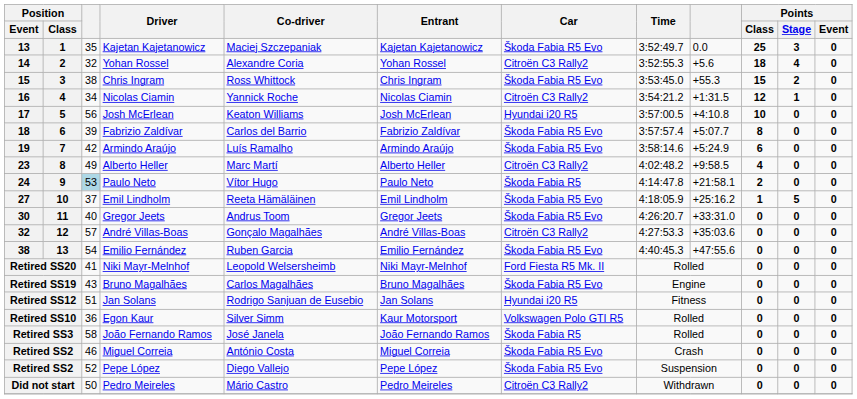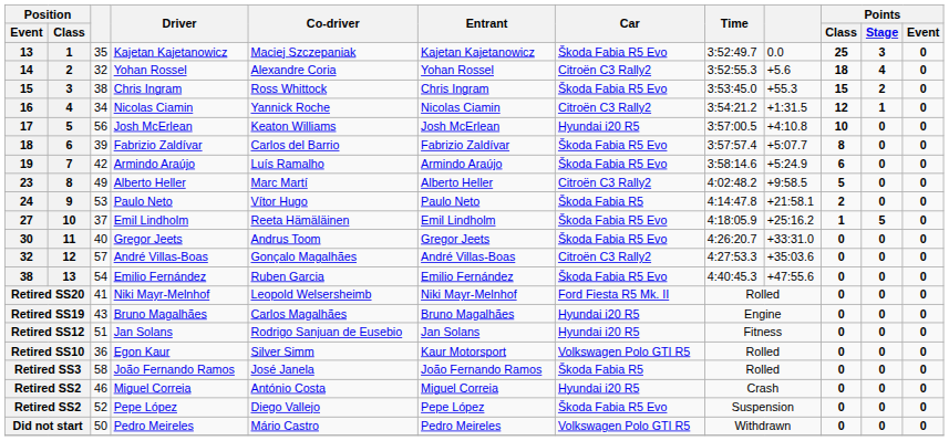23 | Points / Class: 4 -> 5
24 | column 3: lightblue background -> no background
Retired SS19 | Car: Škoda Fabia R5 Evo -> Hyundai i20 R5
Retired SS2 / Miguel Correia | Car: Škoda Fabia R5 Evo -> Hyundai i20 R5
Did not start | Car: Citroën C3 Rally2 -> Volkswagen Polo GTI R5
